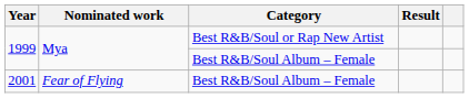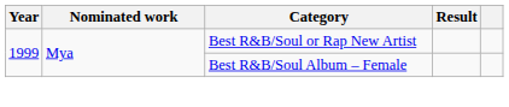- row: 2001 | Fear of Flying | Best R&B/Soul Album – Female
